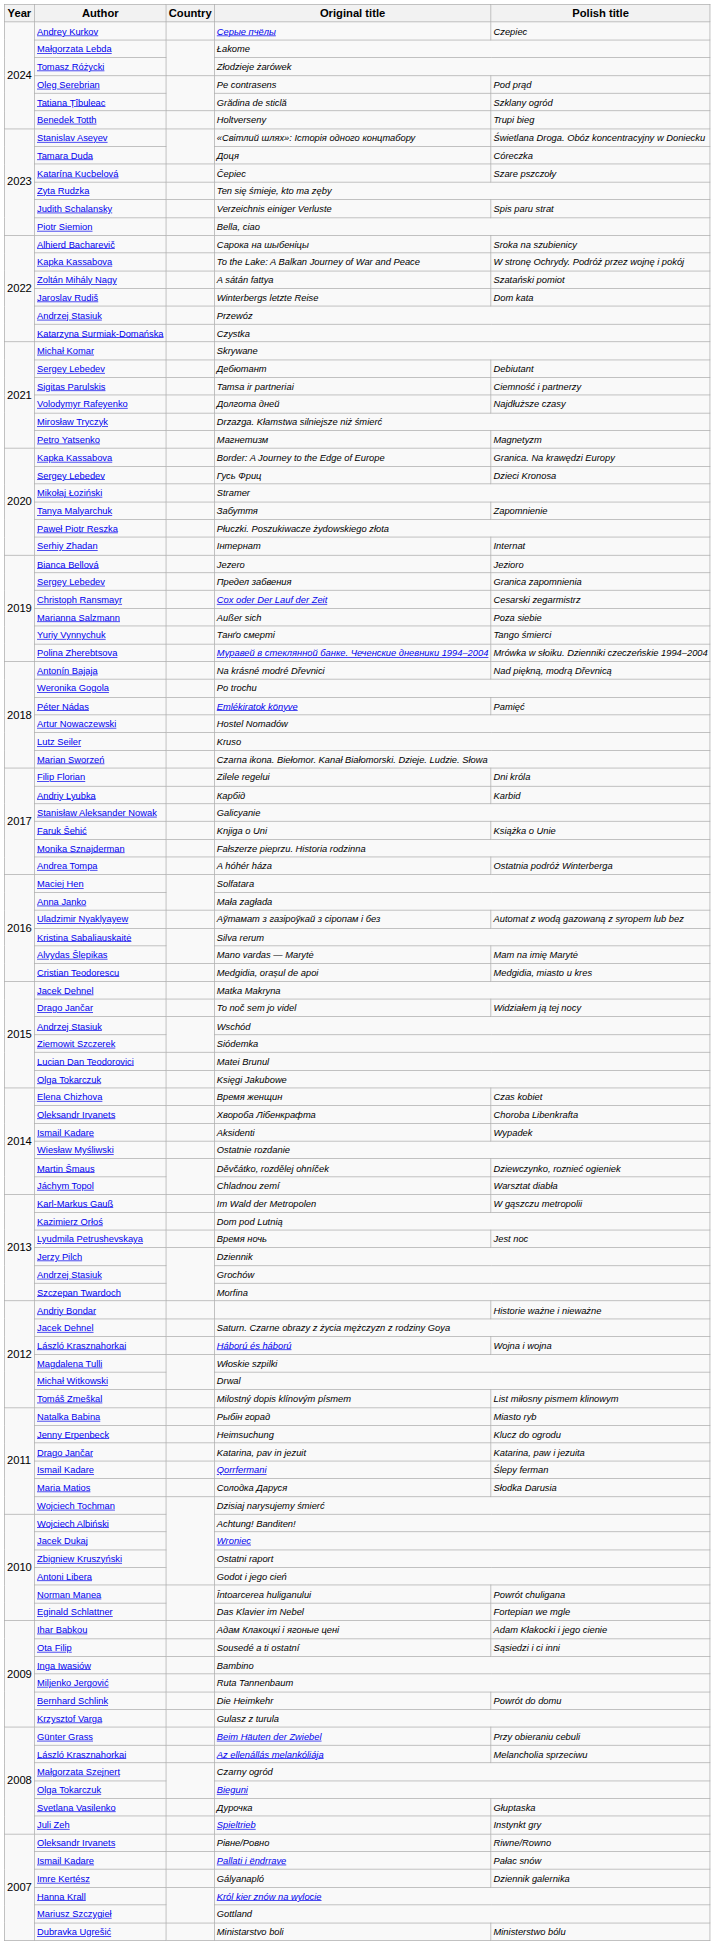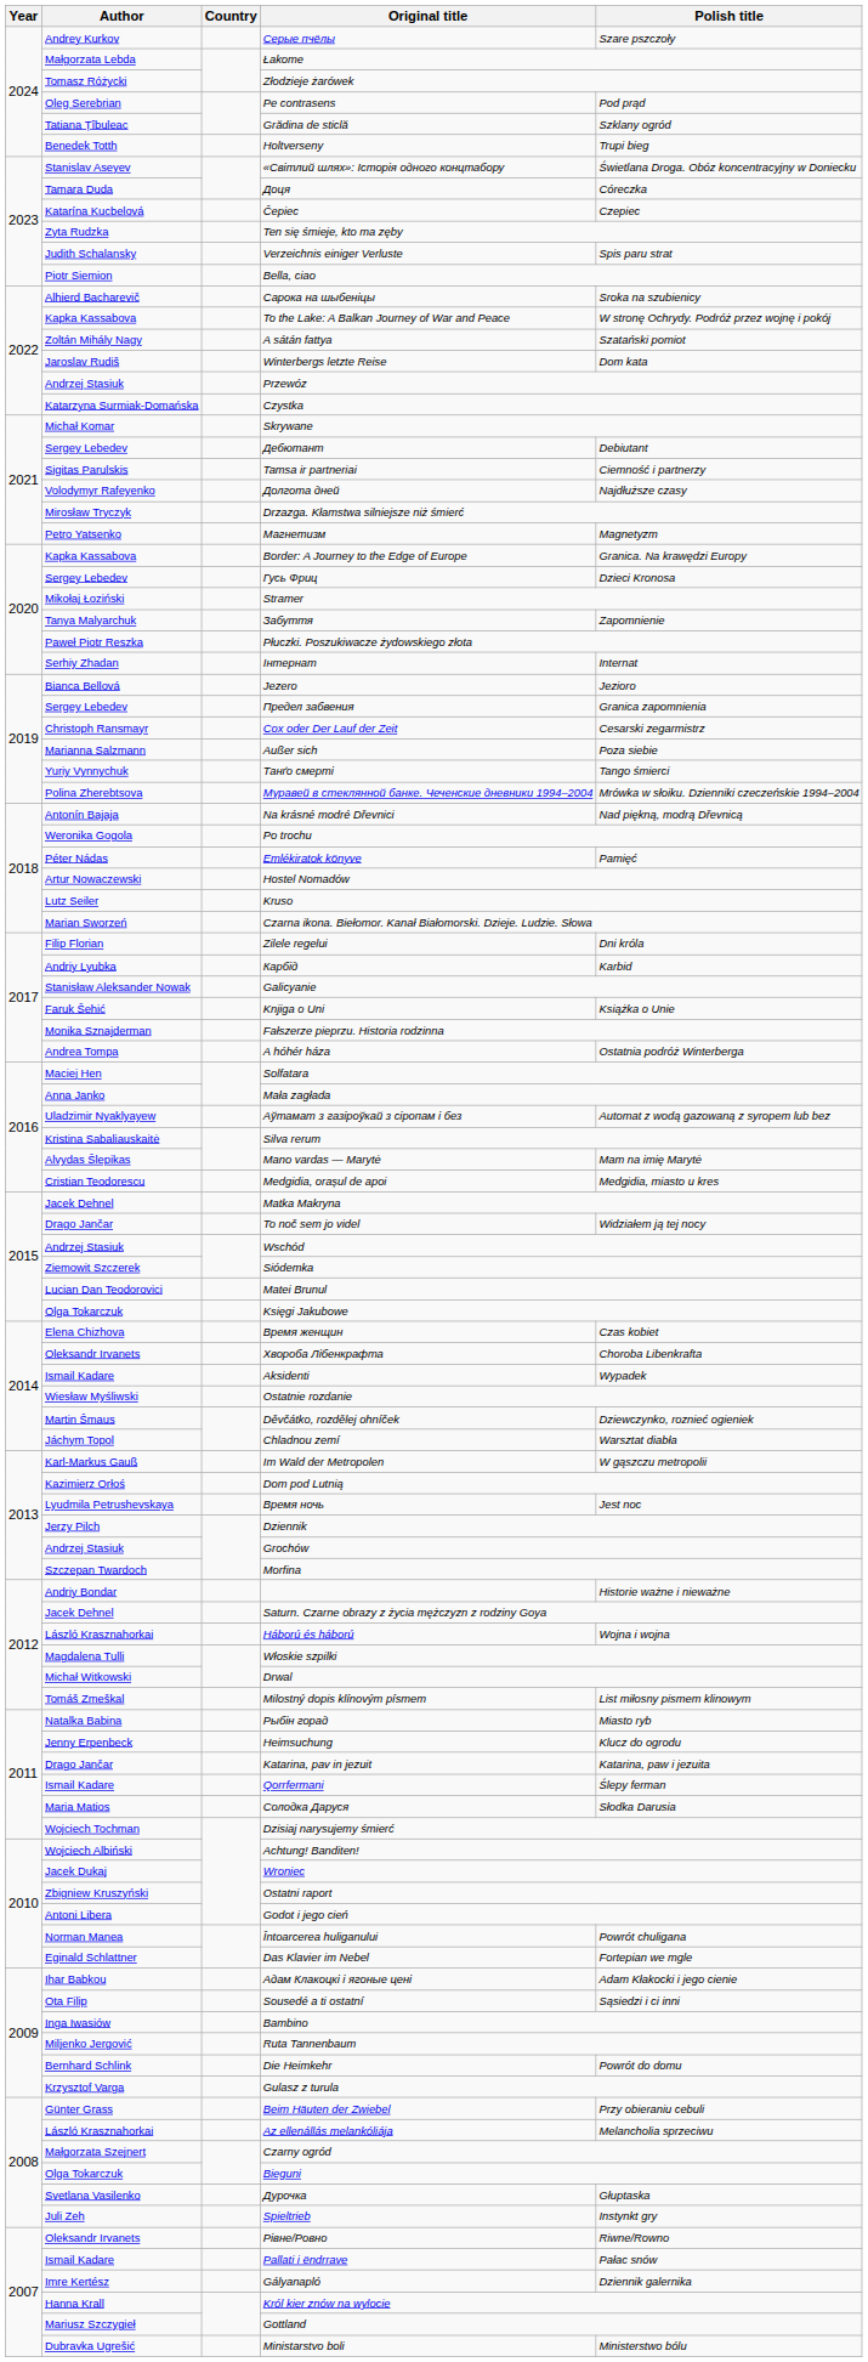Серые пчёлы | Polish title: Czepiec -> Szare pszczoły
Čepiec | Polish title: Szare pszczoły -> Czepiec
